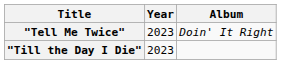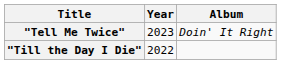"Till the Day I Die" | Year: 2023 -> 2022
